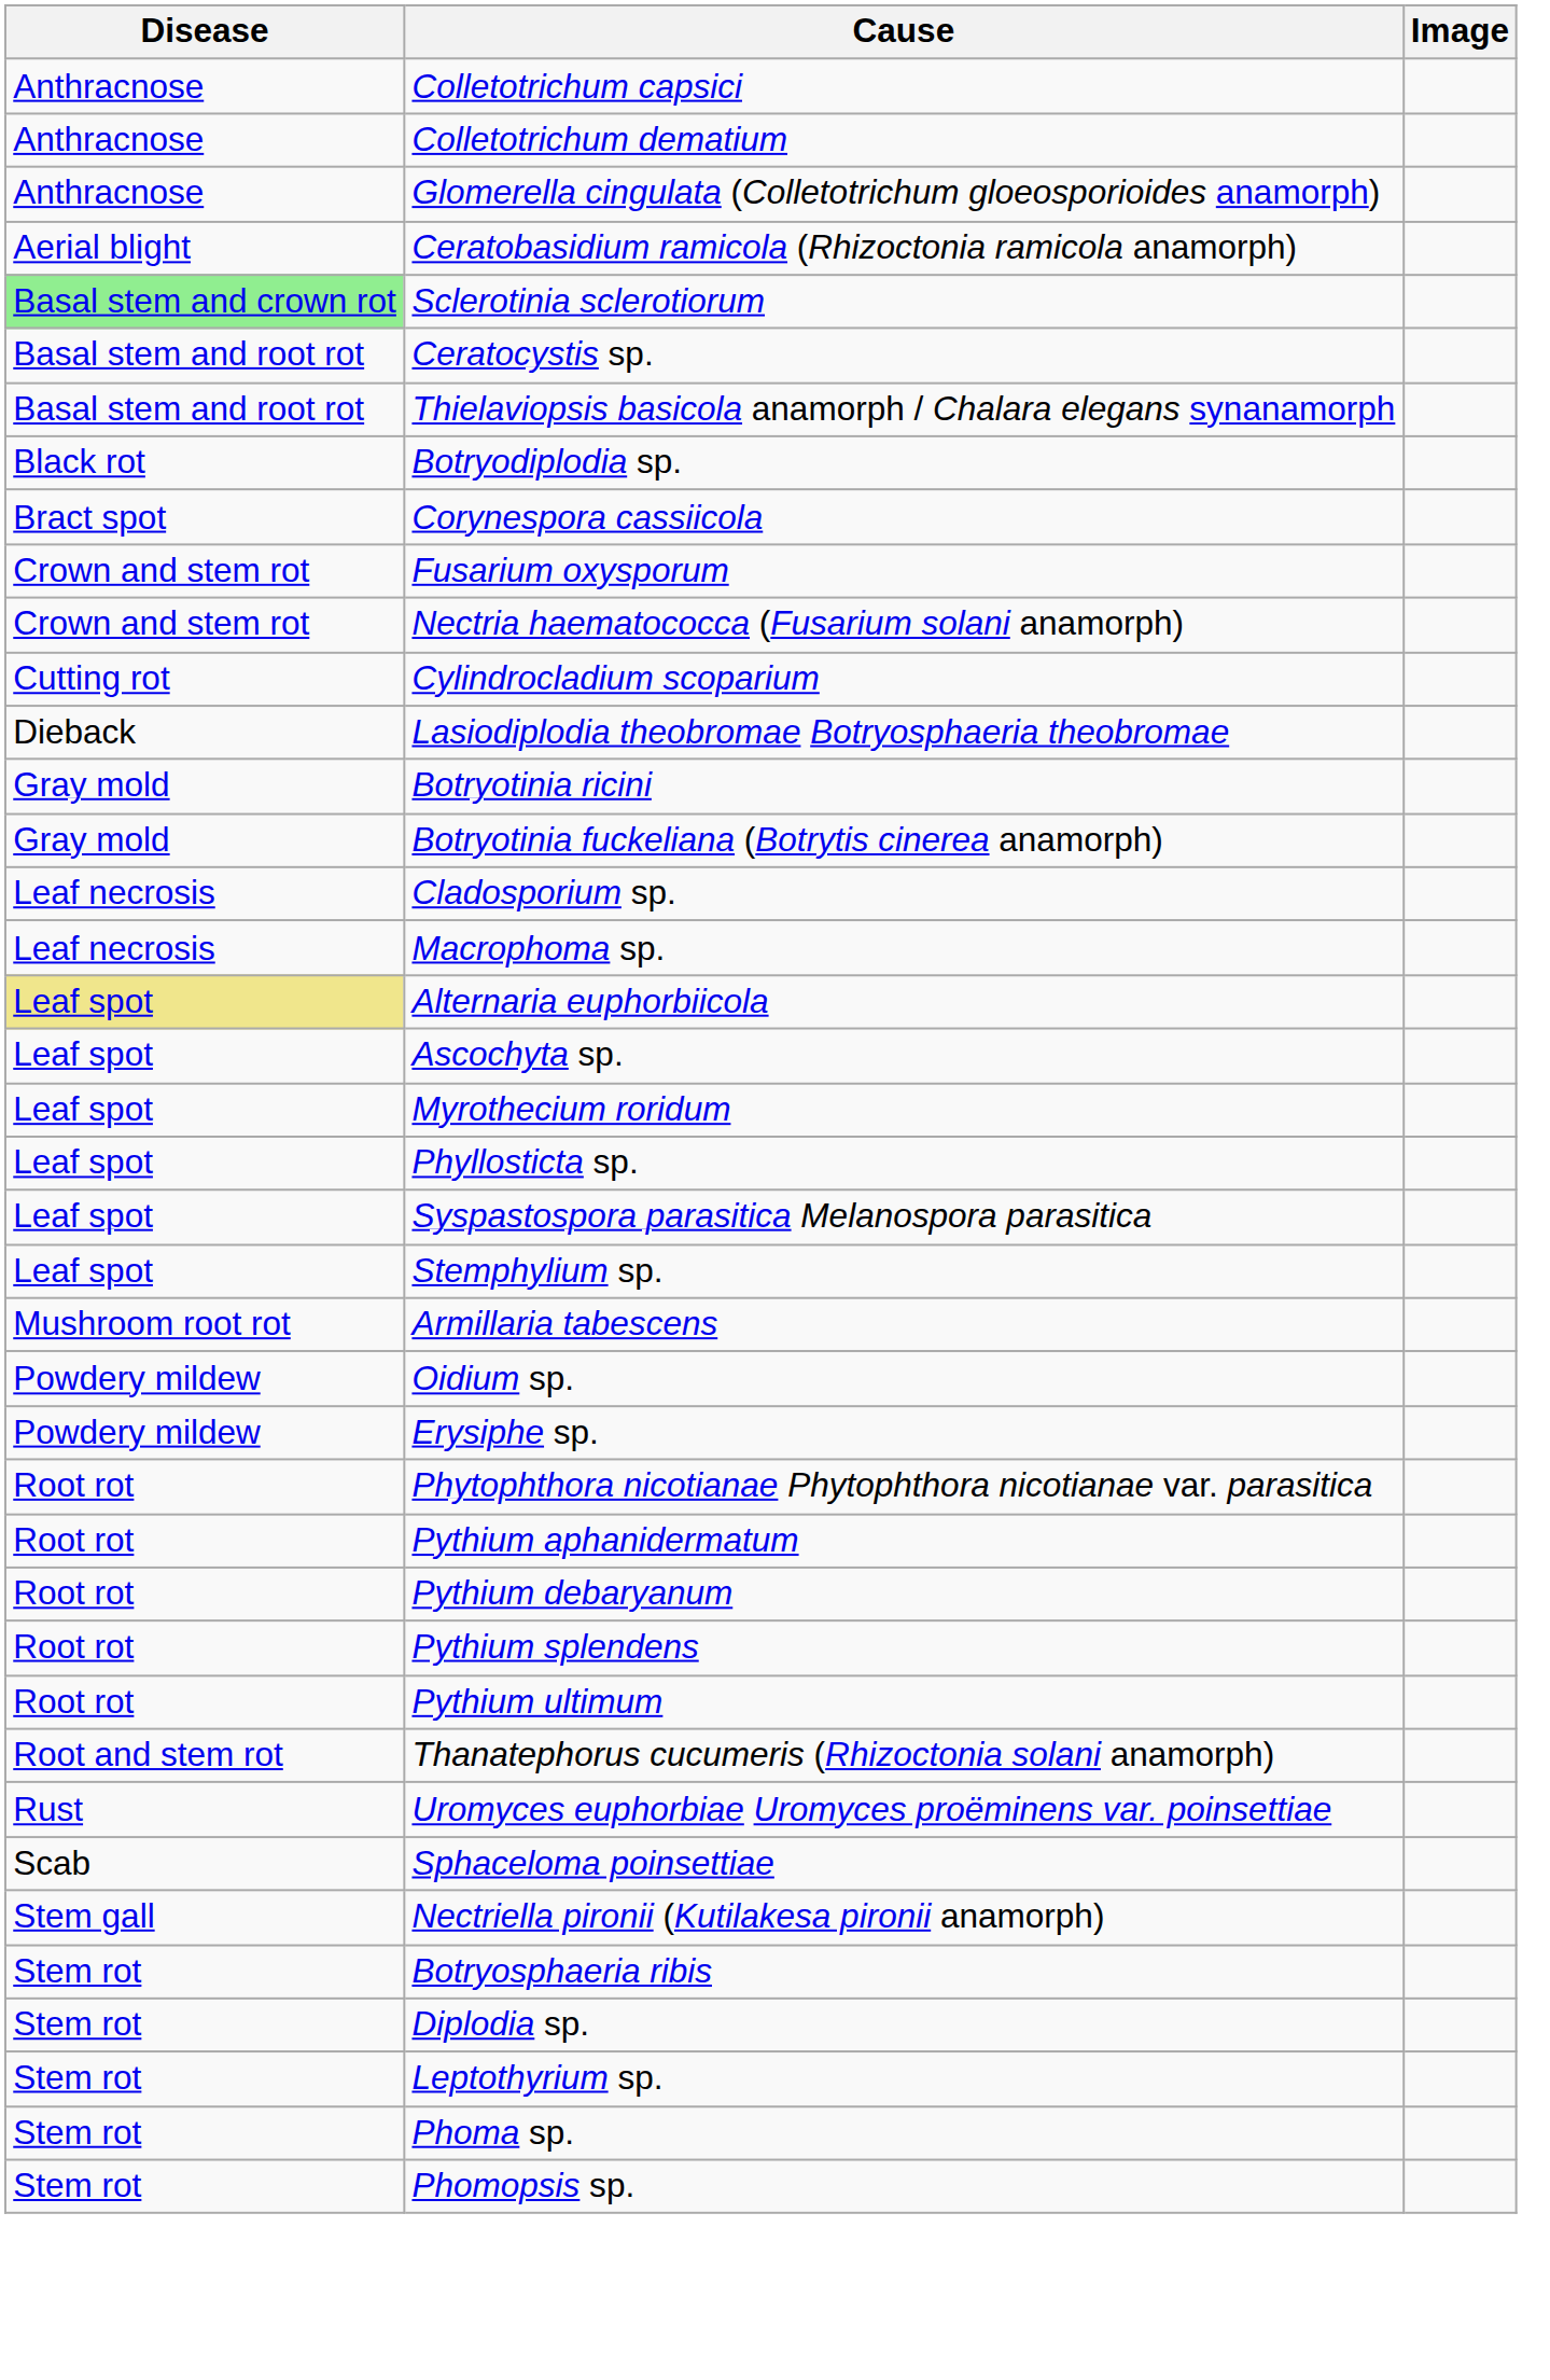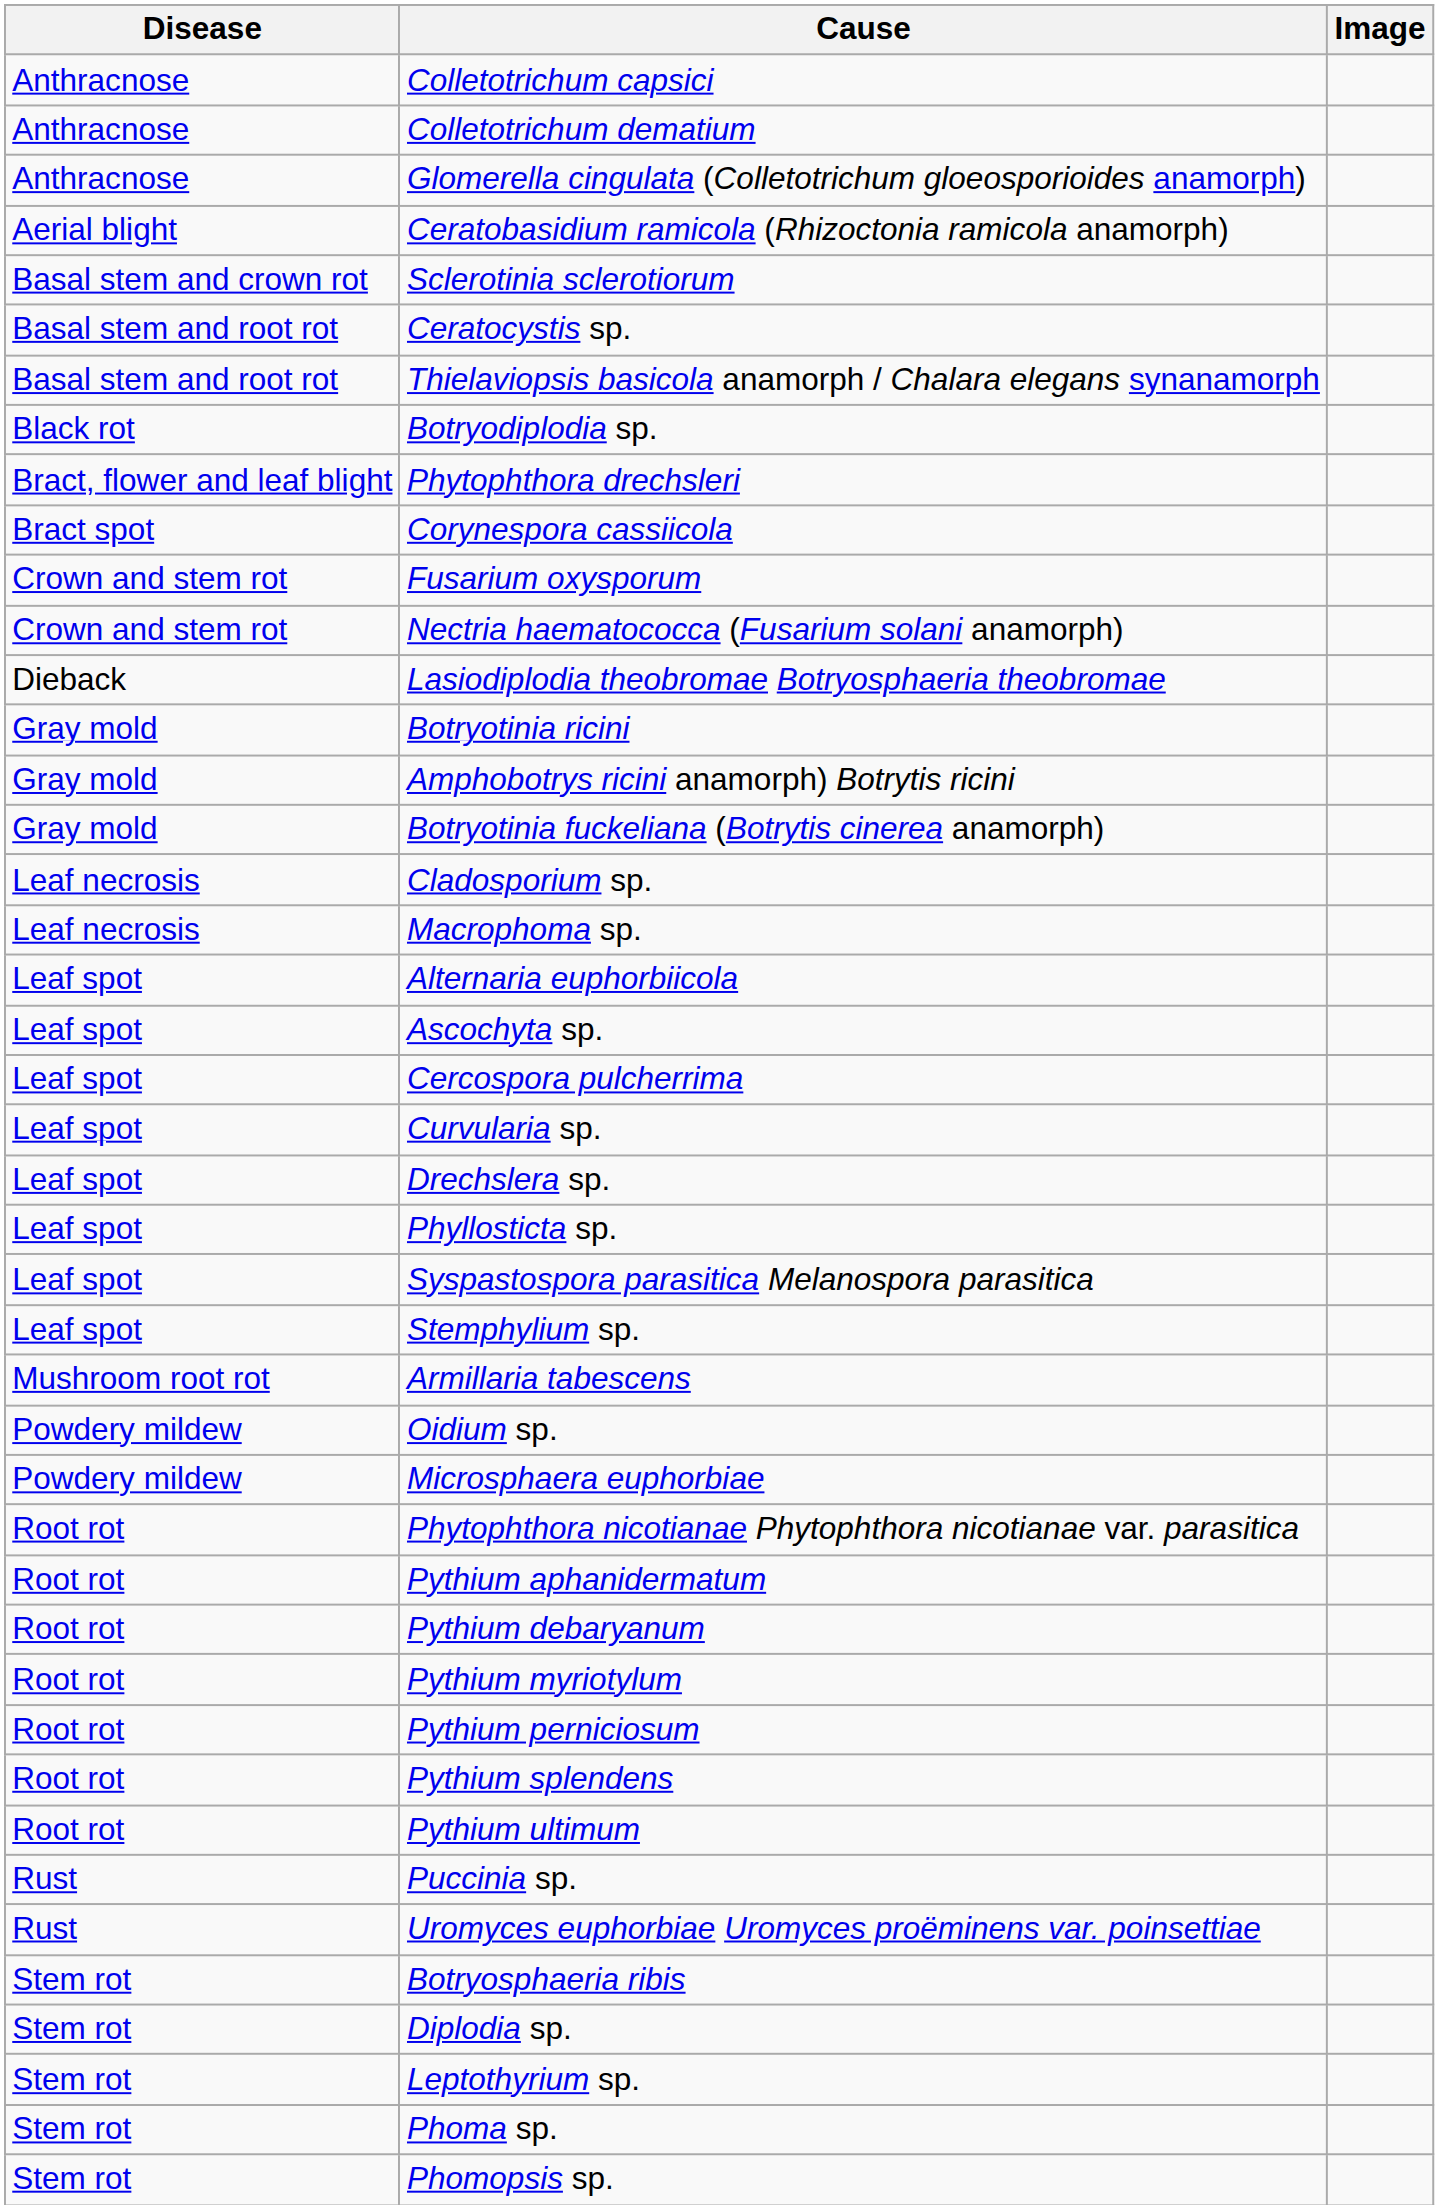Sclerotinia sclerotiorum | Disease: lightgreen background -> no background
+ row: Bract, flower and leaf blight | Phytophthora drechsleri
- row: Cutting rot | Cylindrocladium scoparium
+ row: Gray mold | Amphobotrys ricini anamorph) Botrytis ricini
Alternaria euphorbiicola | Disease: khaki background -> no background
+ row: Leaf spot | Cercospora pulcherrima
+ row: Leaf spot | Curvularia sp.
+ row: Leaf spot | Drechslera sp.
- row: Leaf spot | Myrothecium roridum
- row: Powdery mildew | Erysiphe sp.
+ row: Powdery mildew | Microsphaera euphorbiae
+ row: Root rot | Pythium myriotylum
+ row: Root rot | Pythium perniciosum
- row: Root and stem rot | Thanatephorus cucumeris (Rhizoctonia solani anamorph)
+ row: Rust | Puccinia sp.
- row: Scab | Sphaceloma poinsettiae
- row: Stem gall | Nectriella pironii (Kutilakesa pironii anamorph)
